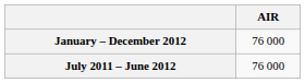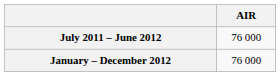rows swapped: January – December 2012 <-> July 2011 – June 2012
